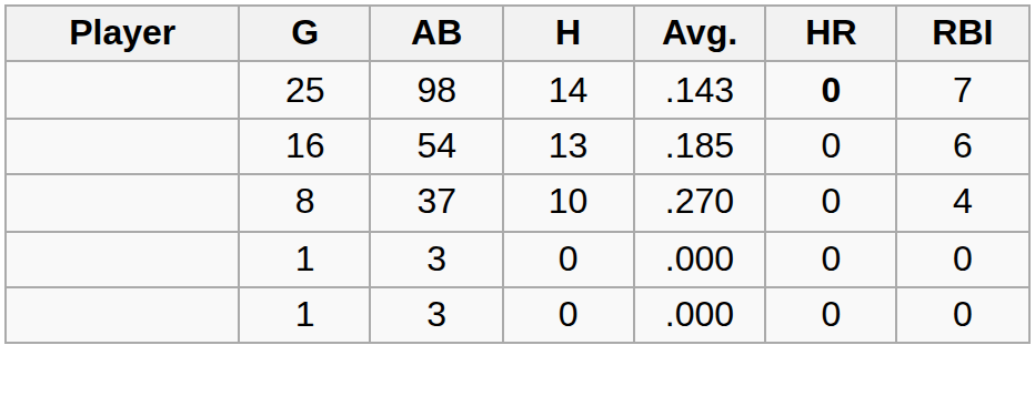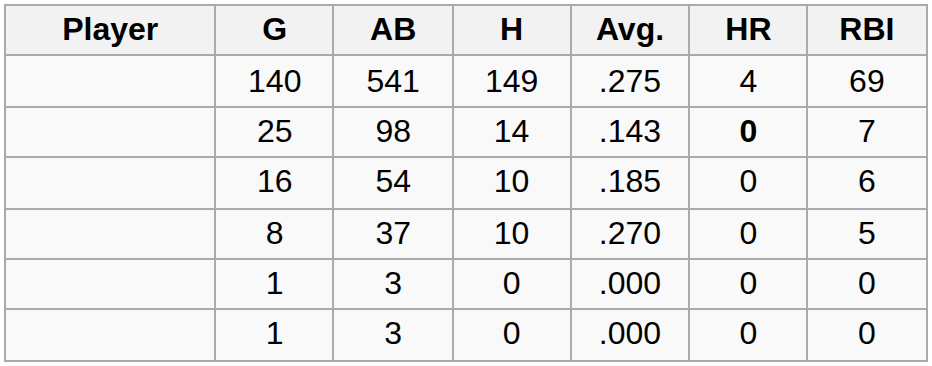+ row: 140 | 541 | 149 | .275 | 4 | 69
16 | H: 13 -> 10
8 | RBI: 4 -> 5
